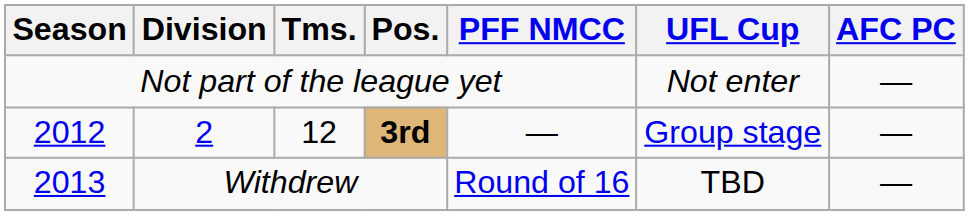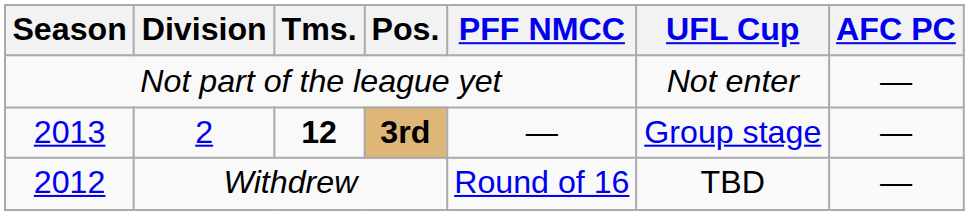2 | Season: 2012 -> 2013
2 | Tms.: normal -> bold
Withdrew | Season: 2013 -> 2012
